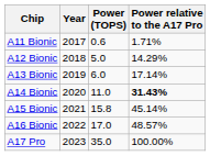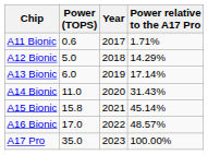columns swapped: Power (TOPS) <-> Year
A14 Bionic | Power relative to the A17 Pro: bold -> normal
